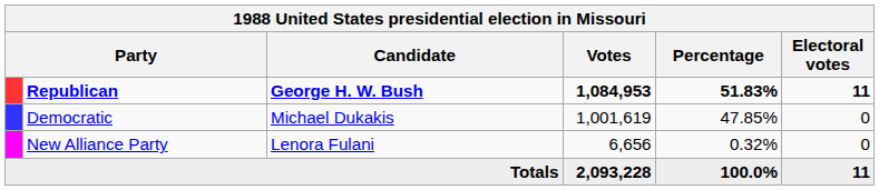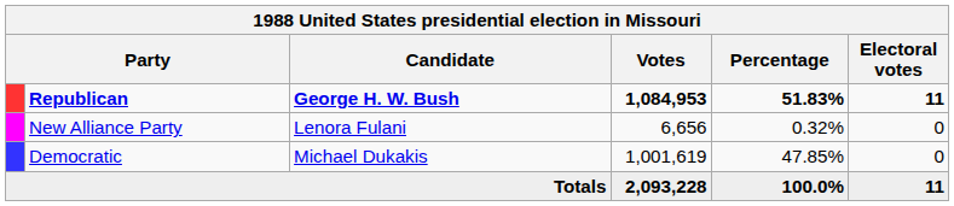rows swapped: Democratic <-> New Alliance Party
